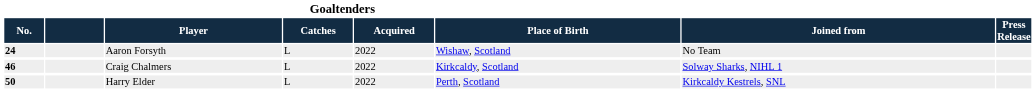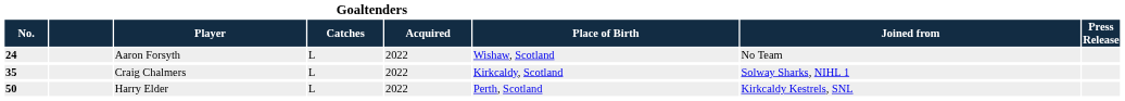Craig Chalmers | Goaltenders / No.: 46 -> 35
